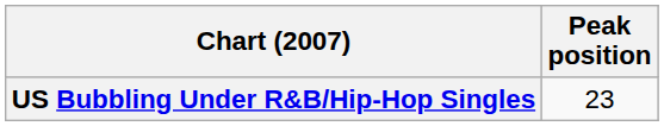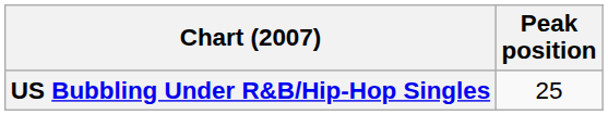US Bubbling Under R&B/Hip-Hop Singles | Peak position: 23 -> 25
